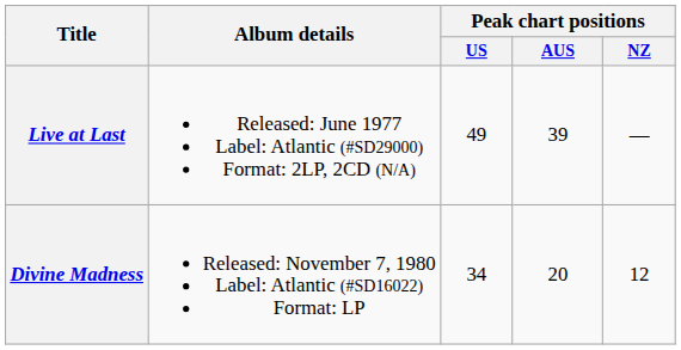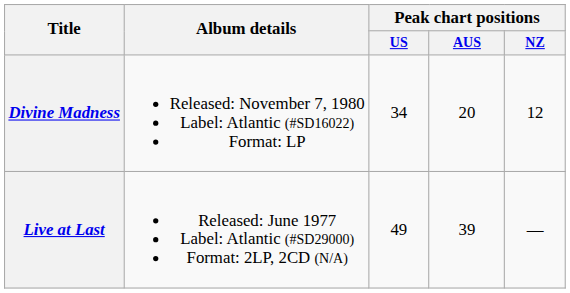rows swapped: Live at Last <-> Divine Madness
